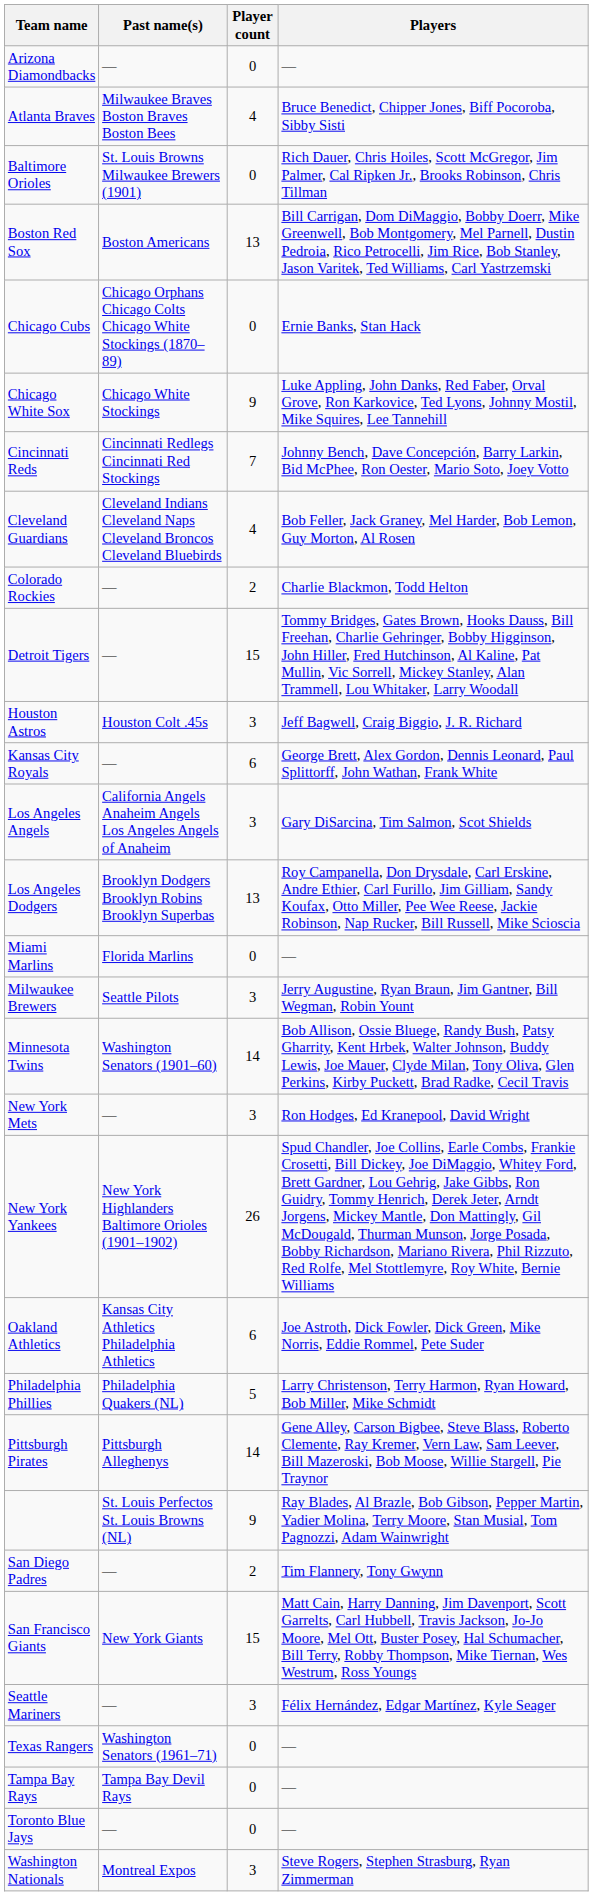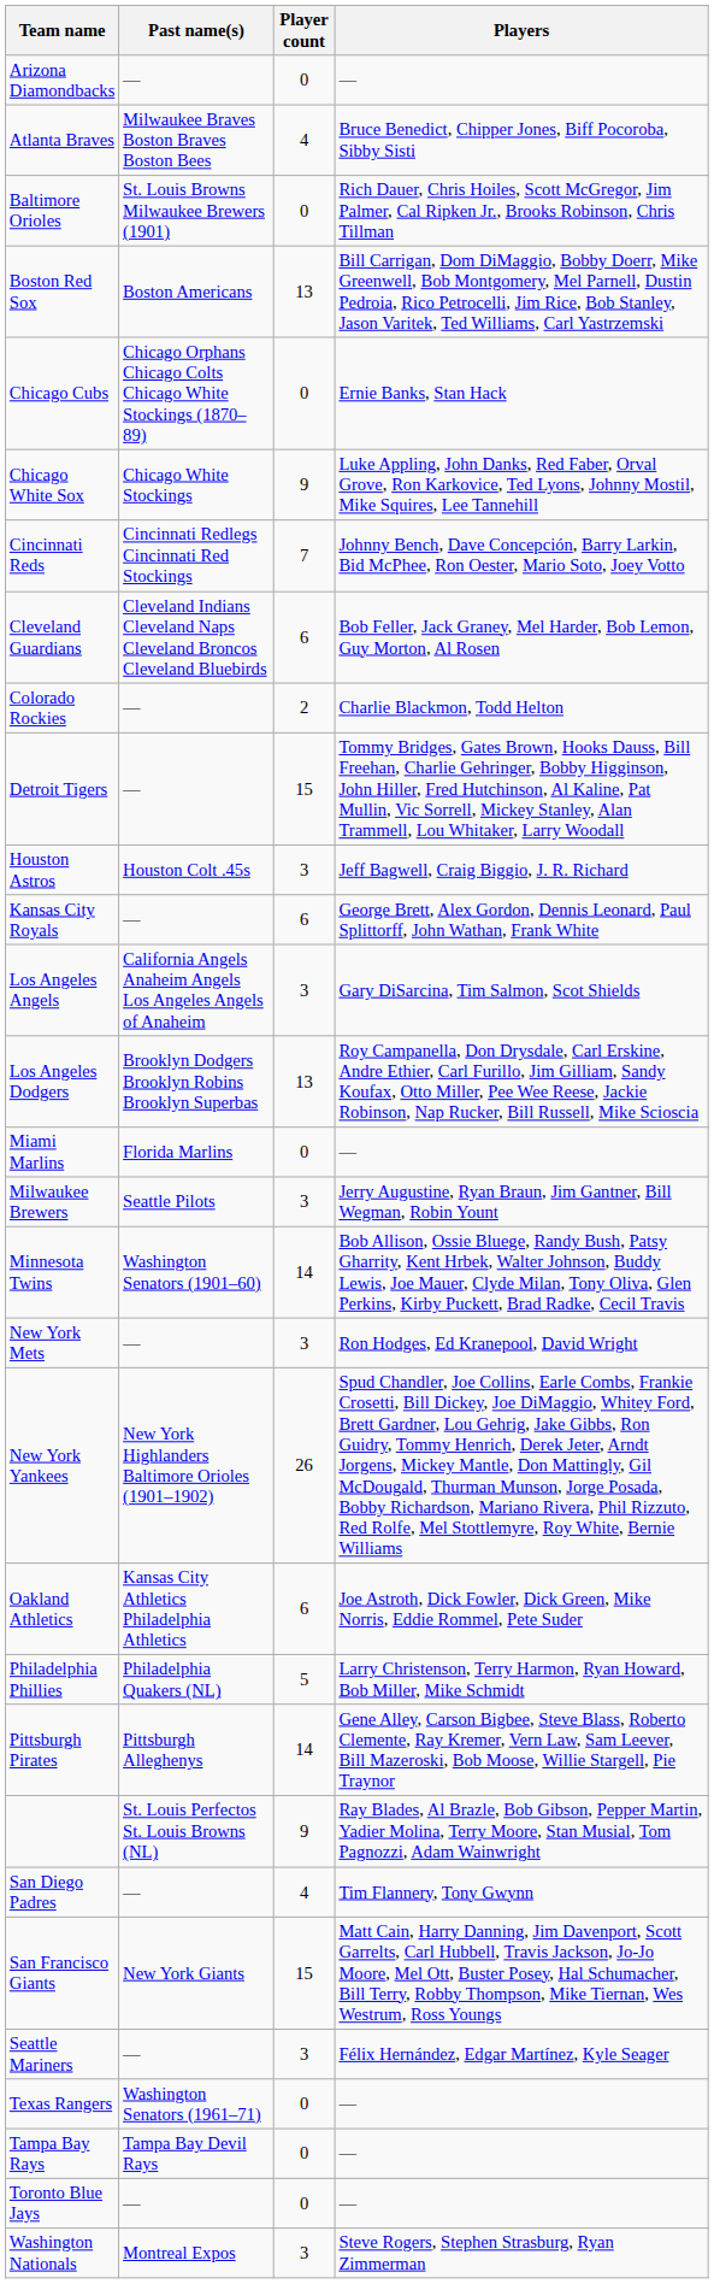Cleveland Guardians | Player count: 4 -> 6
San Diego Padres | Player count: 2 -> 4
